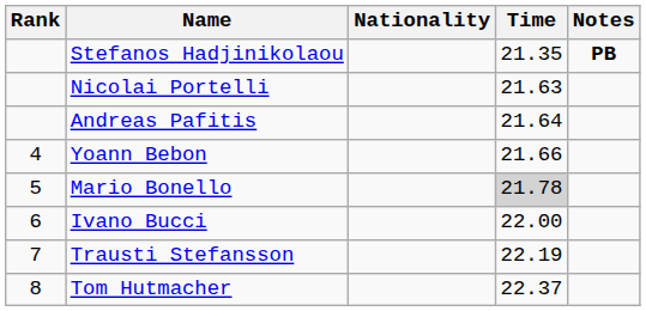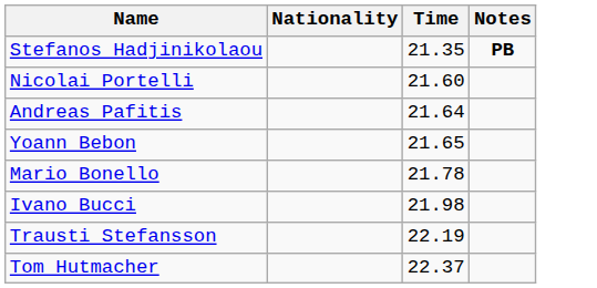- column: Rank | 4 | 5 | 6 | 7 | 8
Nicolai Portelli | Time: 21.63 -> 21.60
Yoann Bebon | Time: 21.66 -> 21.65
Mario Bonello | Time: lightgrey background -> no background
Ivano Bucci | Time: 22.00 -> 21.98
